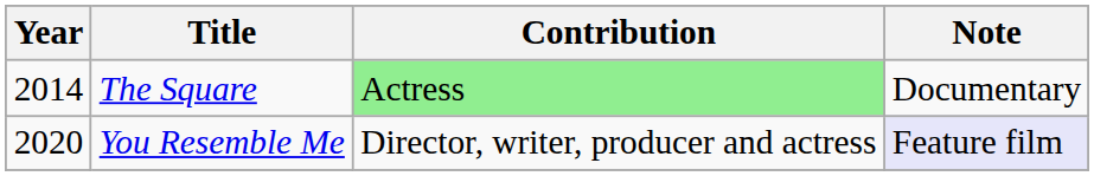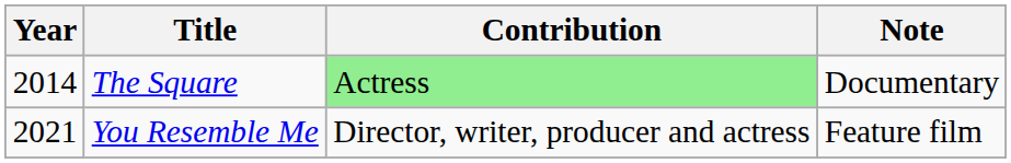You Resemble Me | Year: 2020 -> 2021
You Resemble Me | Note: lavender background -> no background
